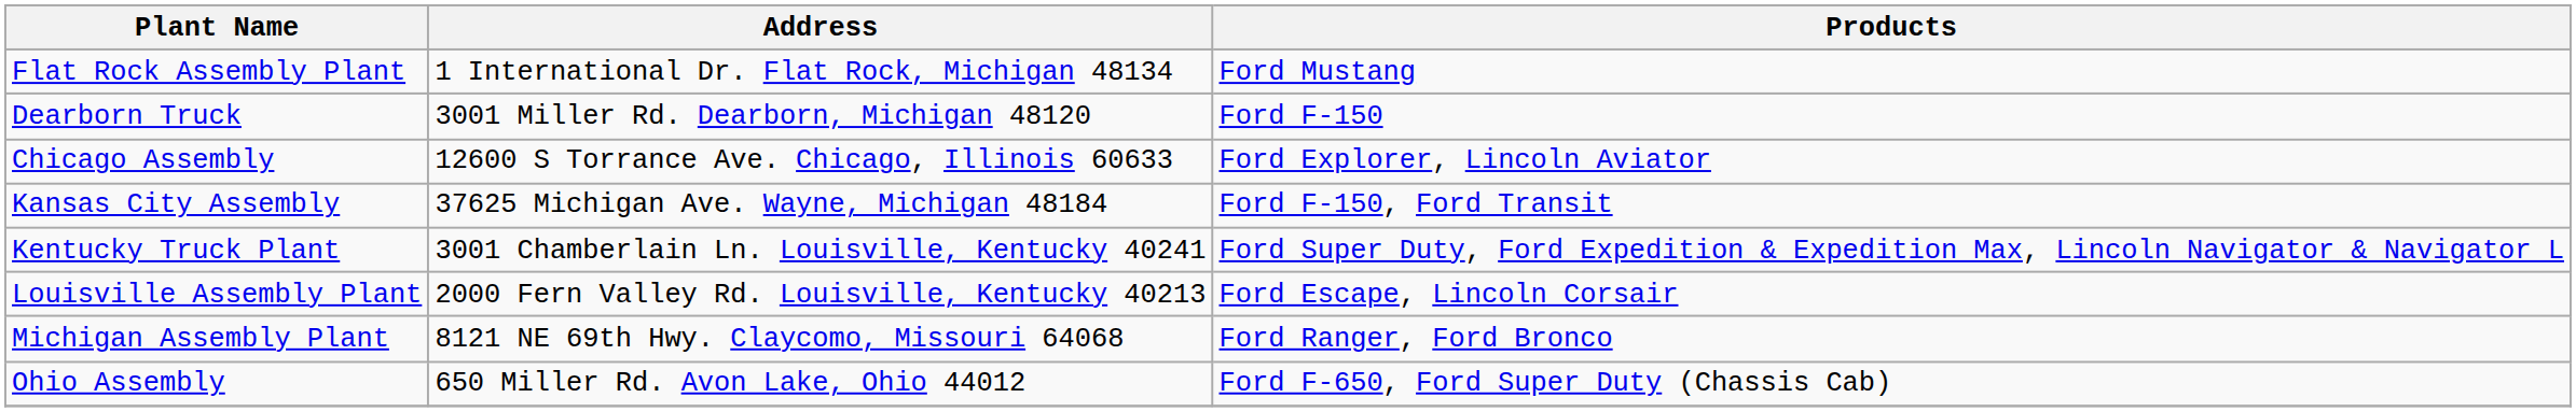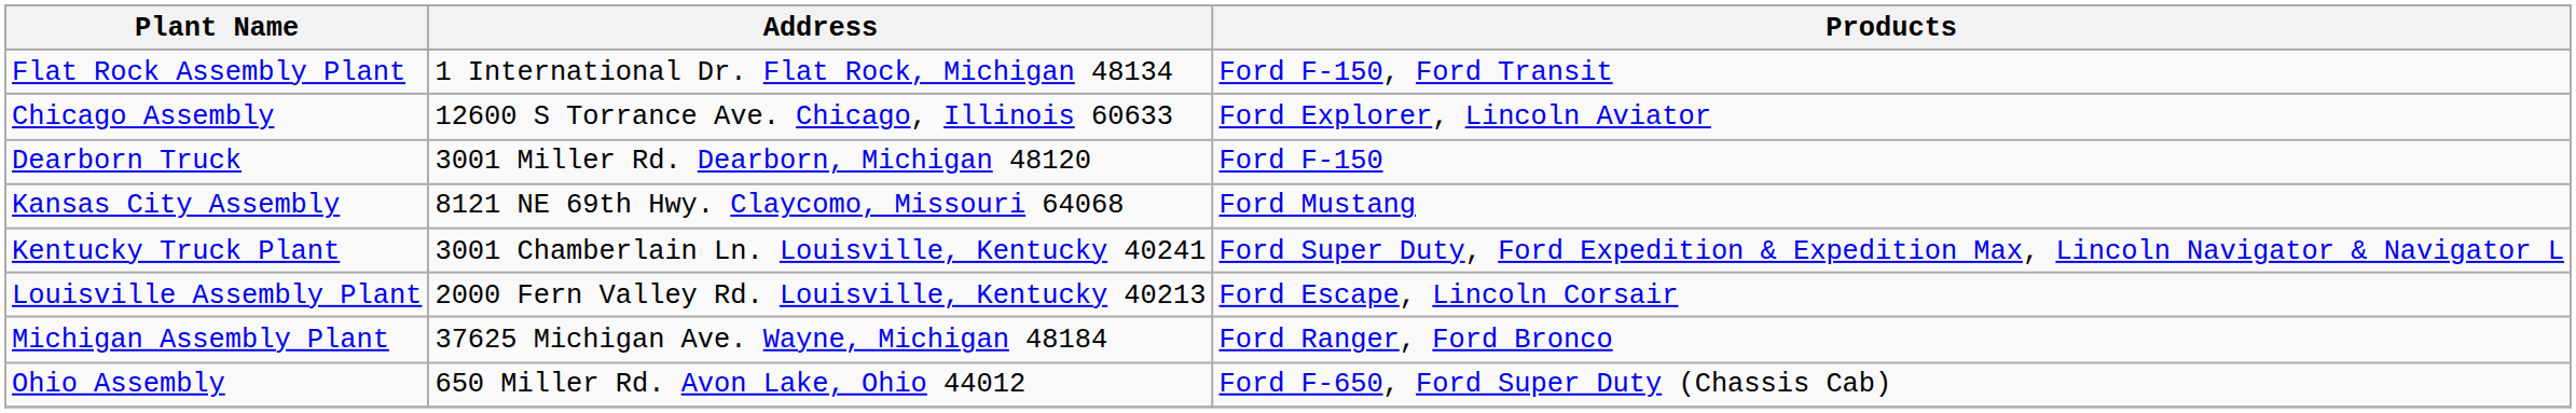Flat Rock Assembly Plant | Products: Ford Mustang -> Ford F-150, Ford Transit
rows swapped: Chicago Assembly <-> Dearborn Truck
Kansas City Assembly | Address: 37625 Michigan Ave. Wayne, Michigan 48184 -> 8121 NE 69th Hwy. Claycomo, Missouri 64068
Kansas City Assembly | Products: Ford F-150, Ford Transit -> Ford Mustang
Michigan Assembly Plant | Address: 8121 NE 69th Hwy. Claycomo, Missouri 64068 -> 37625 Michigan Ave. Wayne, Michigan 48184
